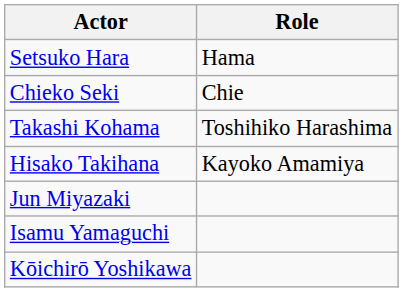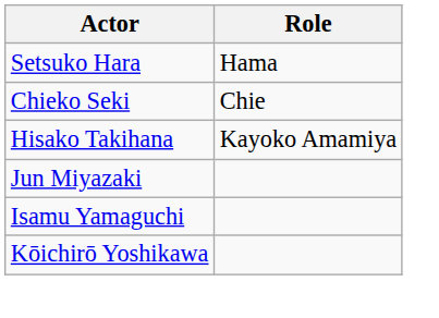- row: Takashi Kohama | Toshihiko Harashima
